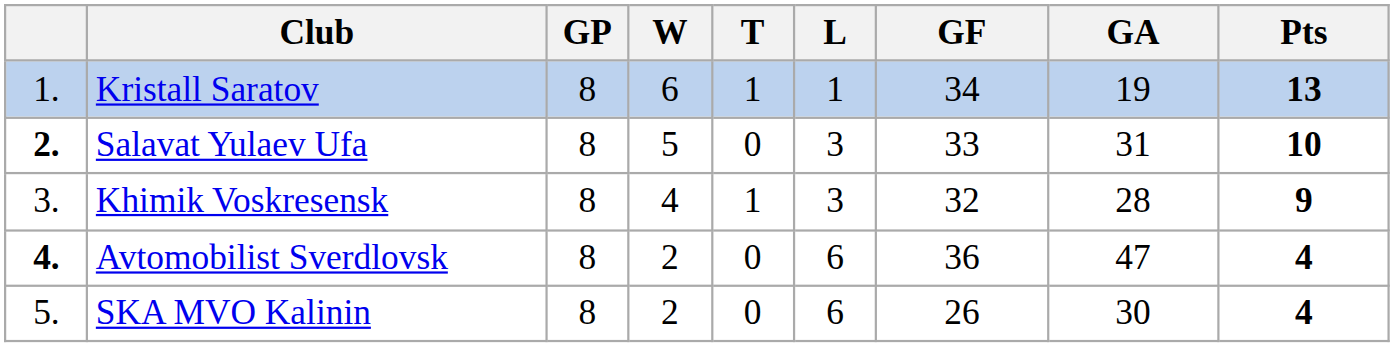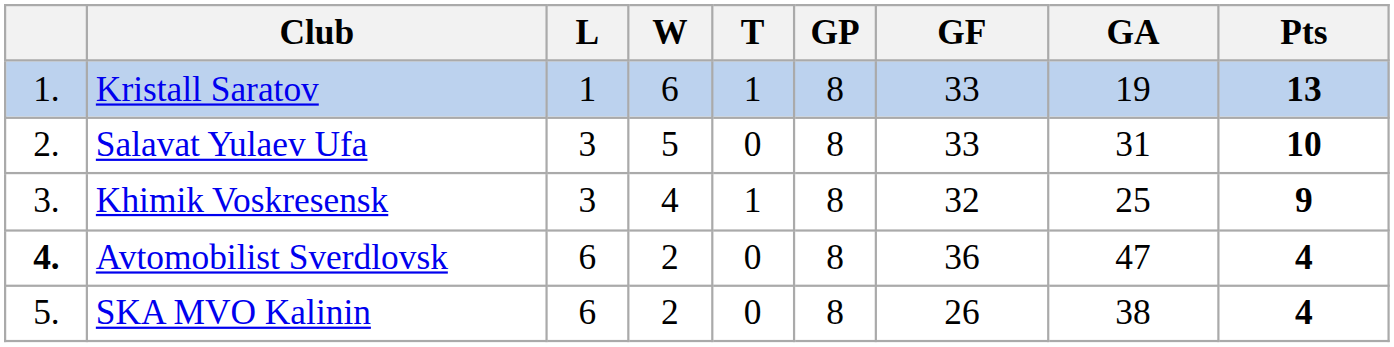columns swapped: GP <-> L
Kristall Saratov | GF: 34 -> 33
Salavat Yulaev Ufa | column 1: bold -> normal
Khimik Voskresensk | GA: 28 -> 25
SKA MVO Kalinin | GA: 30 -> 38
